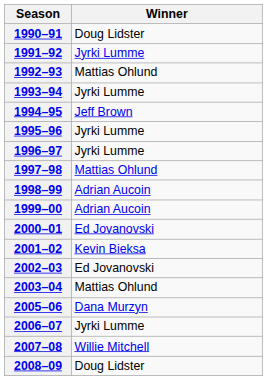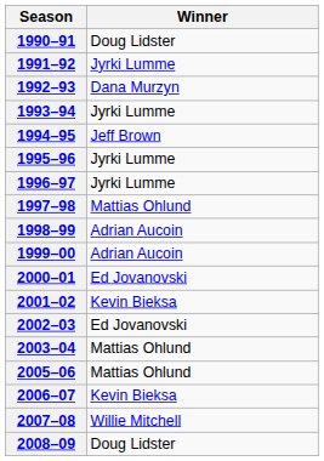1992–93 | Winner: Mattias Ohlund -> Dana Murzyn
2005–06 | Winner: Dana Murzyn -> Mattias Ohlund
2006–07 | Winner: Jyrki Lumme -> Kevin Bieksa
